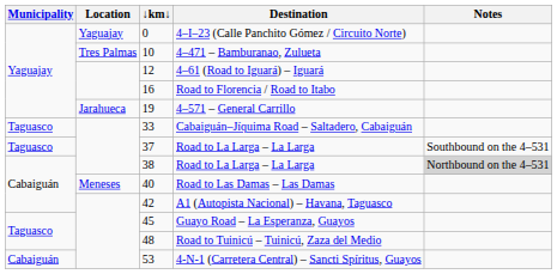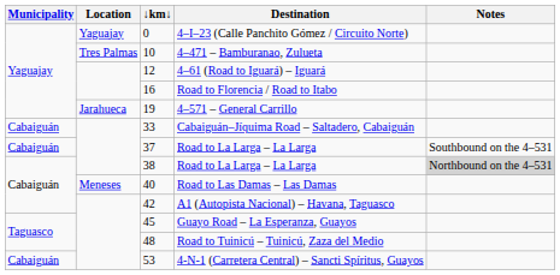Cabaiguán–Jíquima Road – Saltadero, Cabaiguán | Municipality: Taguasco -> Cabaiguán
37 / Road to La Larga – La Larga | Municipality: Taguasco -> Cabaiguán
